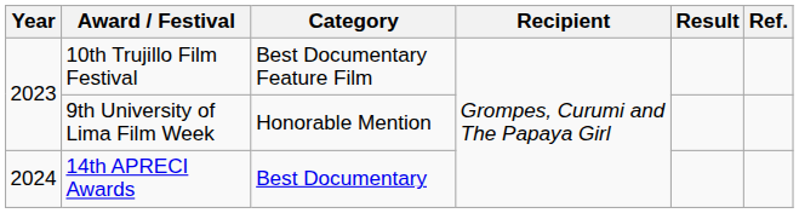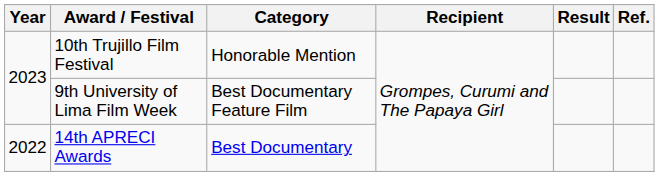10th Trujillo Film Festival | Category: Best Documentary Feature Film -> Honorable Mention
9th University of Lima Film Week | Category: Honorable Mention -> Best Documentary Feature Film
14th APRECI Awards | Year: 2024 -> 2022
